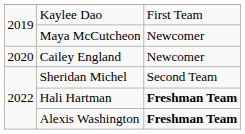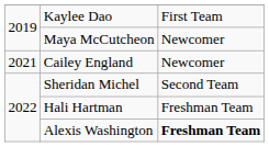Cailey England | column 1: 2020 -> 2021
Hali Hartman | column 3: bold -> normal
